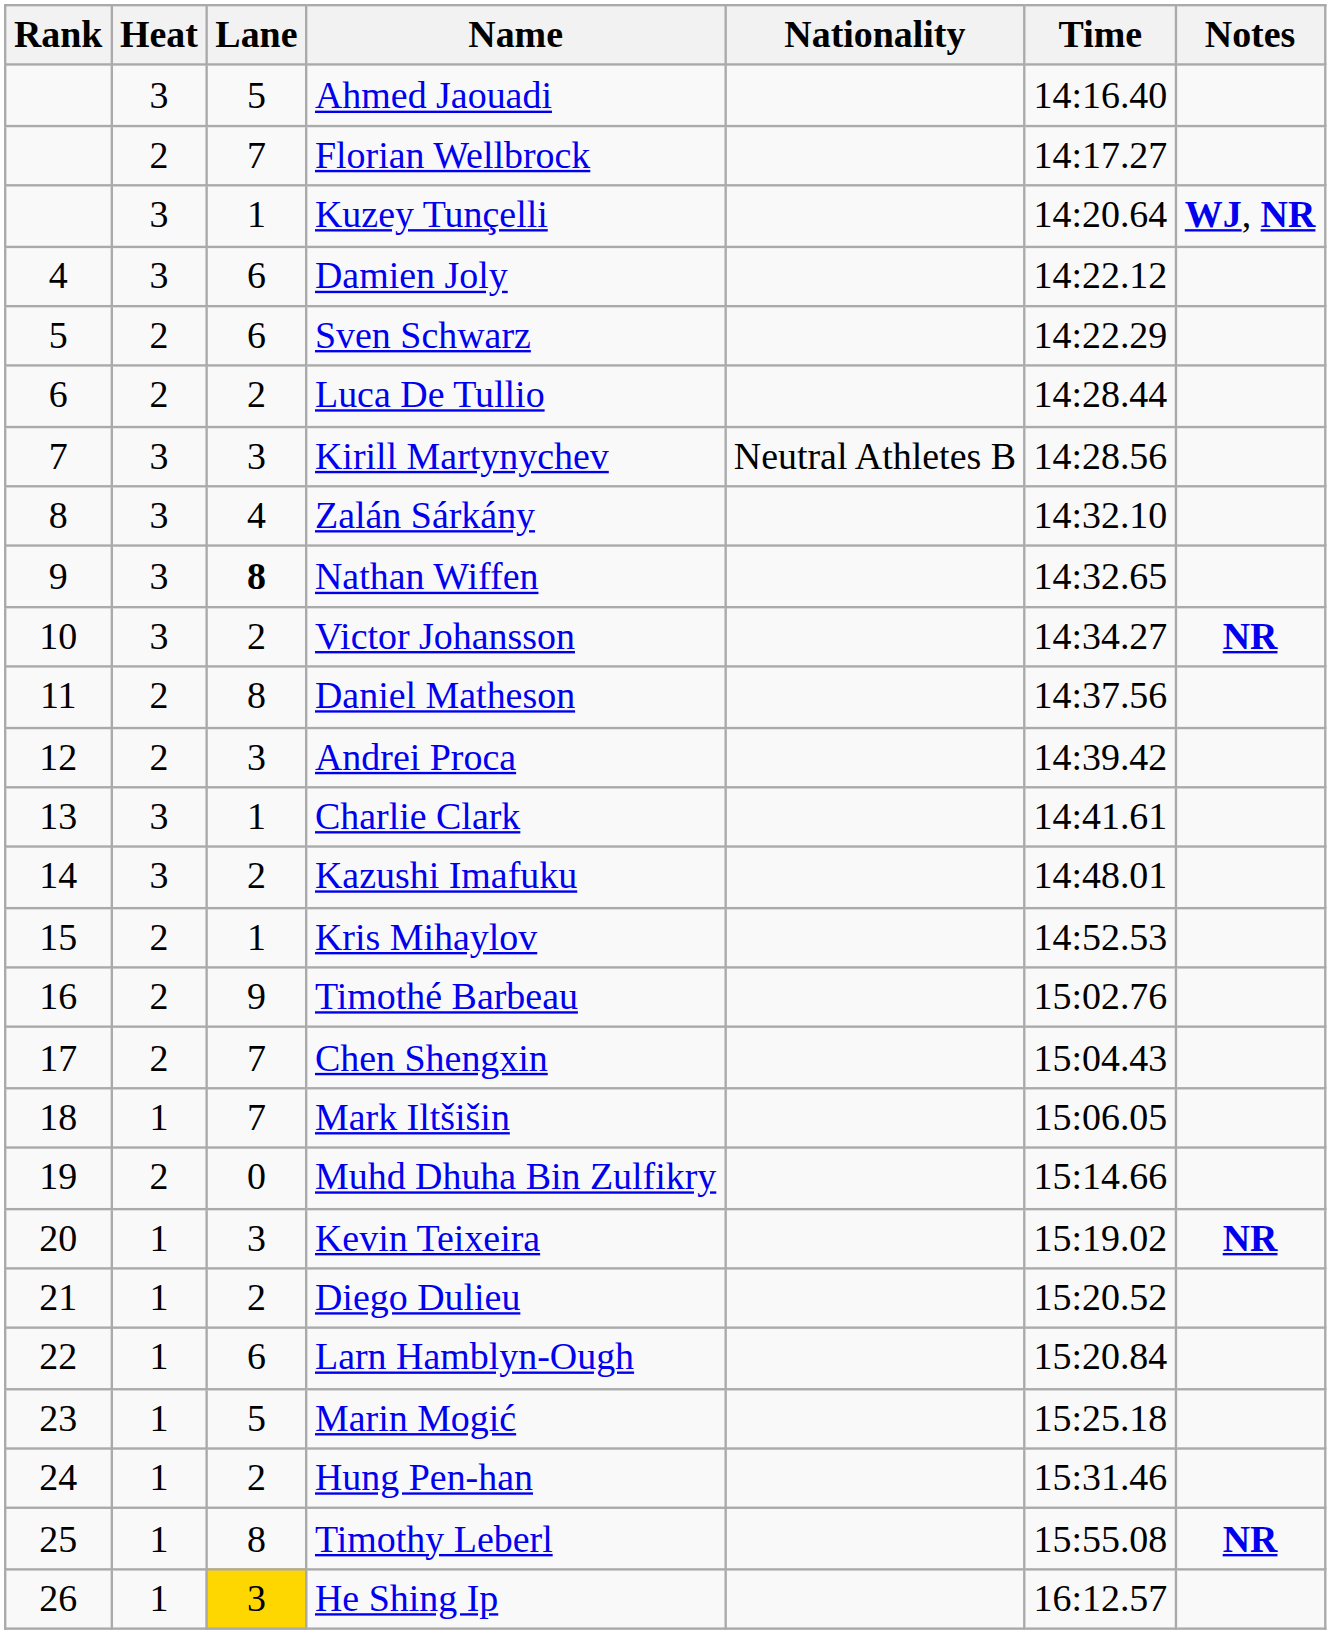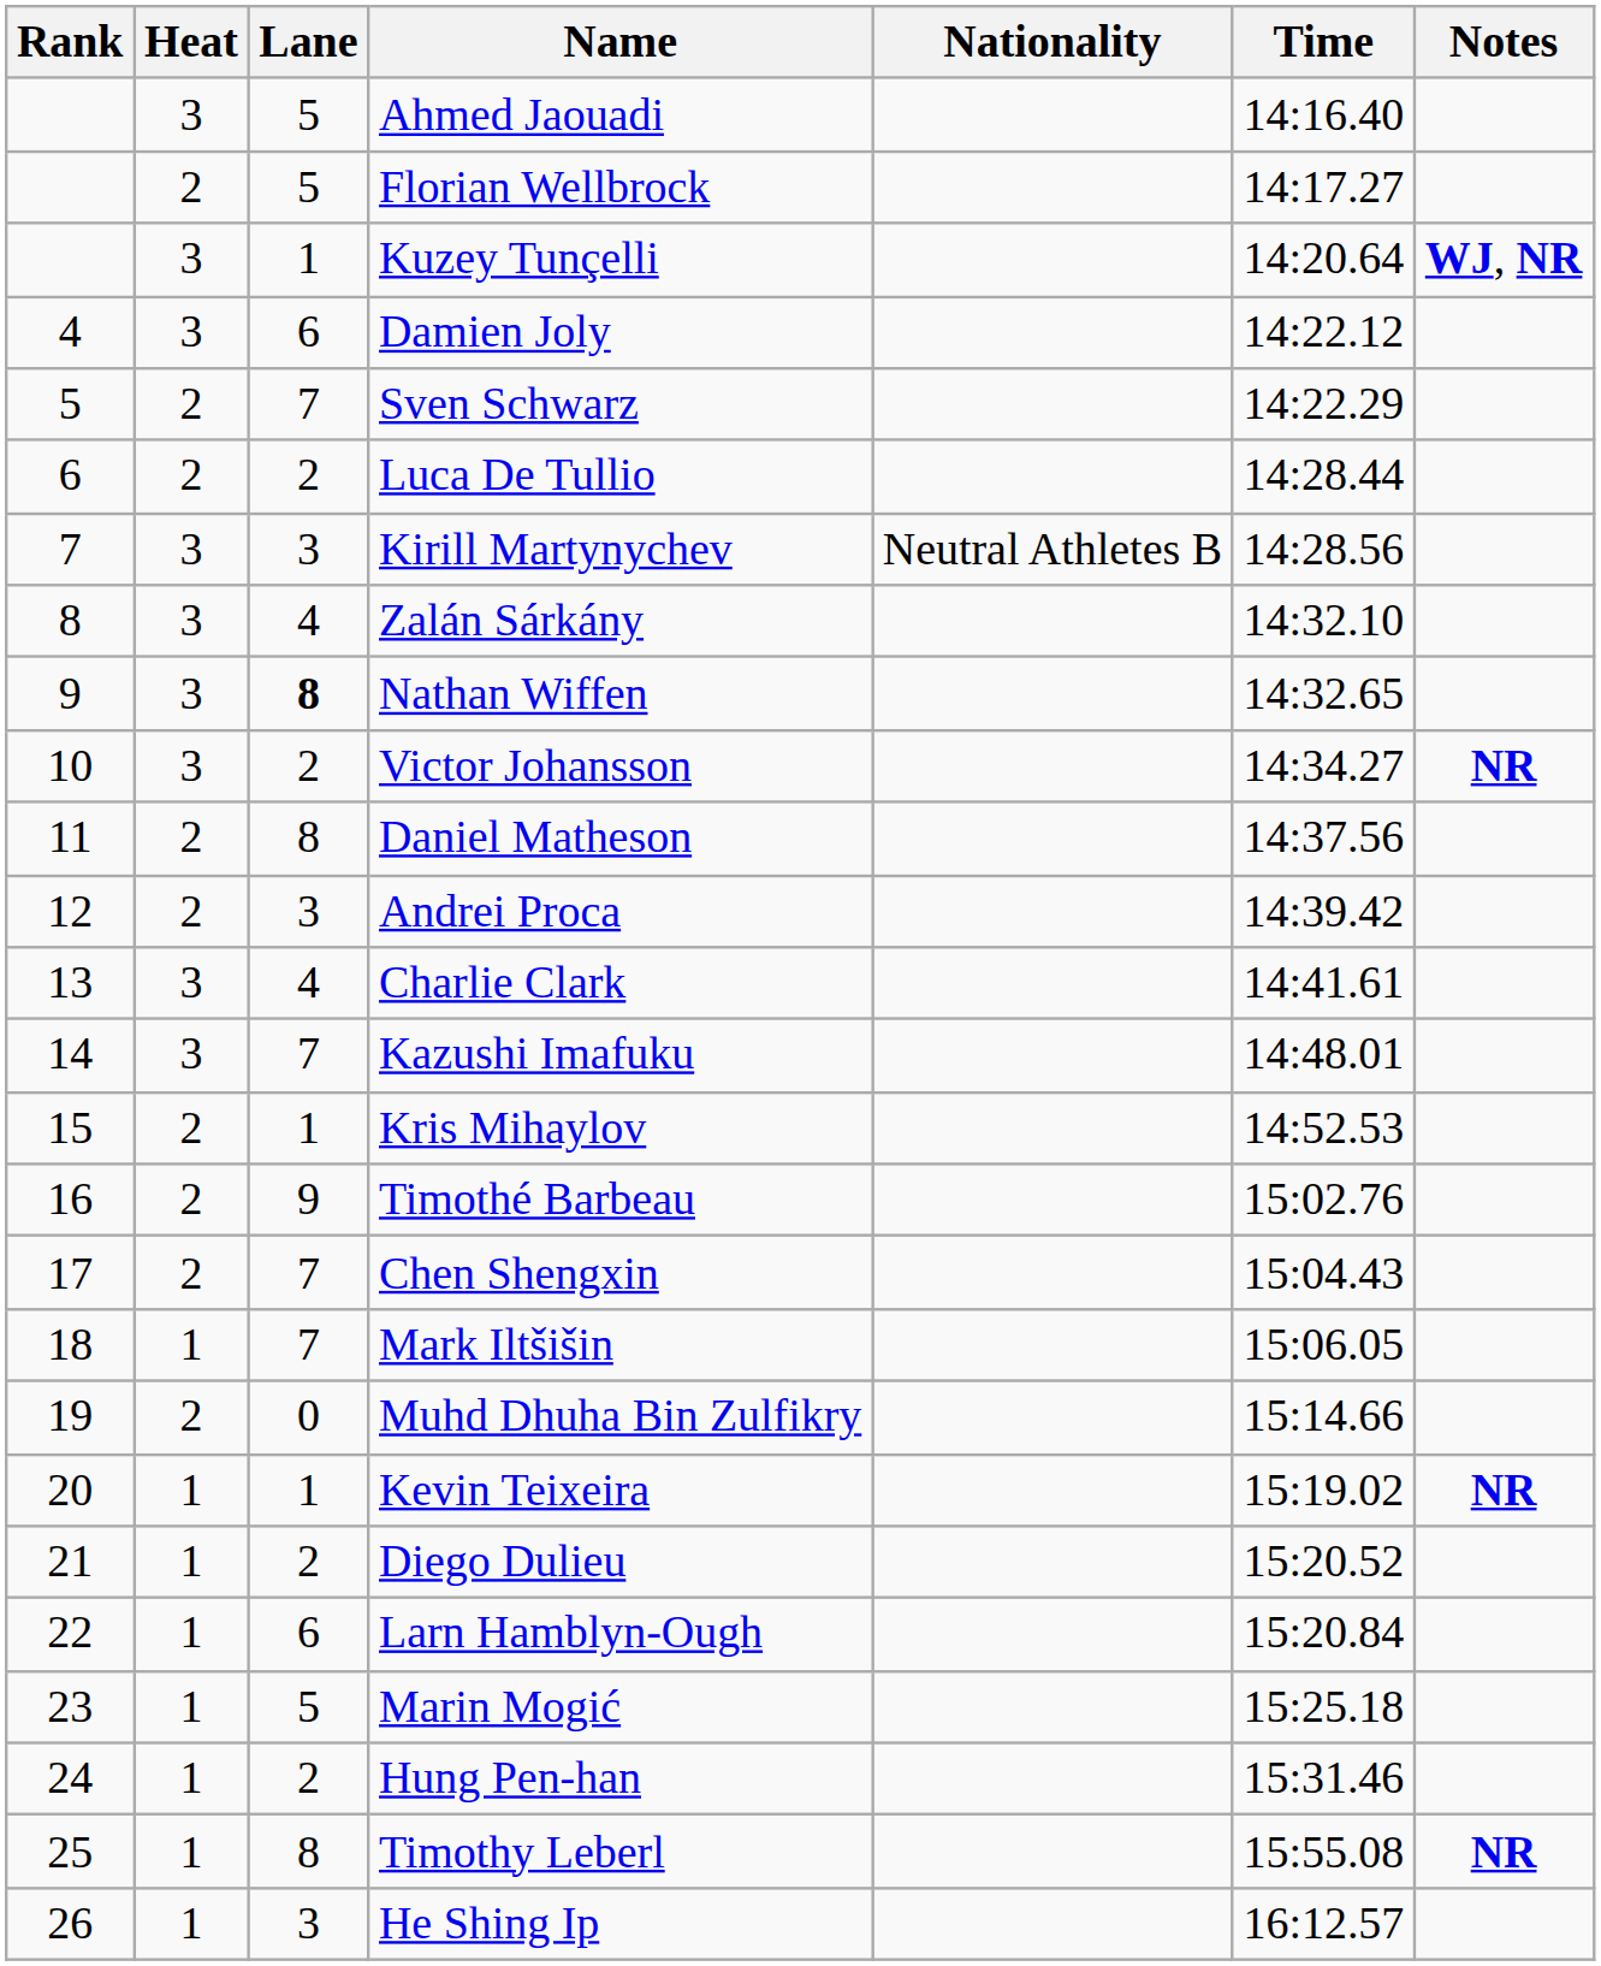Florian Wellbrock | Lane: 7 -> 5
Sven Schwarz | Lane: 6 -> 7
Charlie Clark | Lane: 1 -> 4
Kazushi Imafuku | Lane: 2 -> 7
Kevin Teixeira | Lane: 3 -> 1
He Shing Ip | Lane: gold background -> no background
